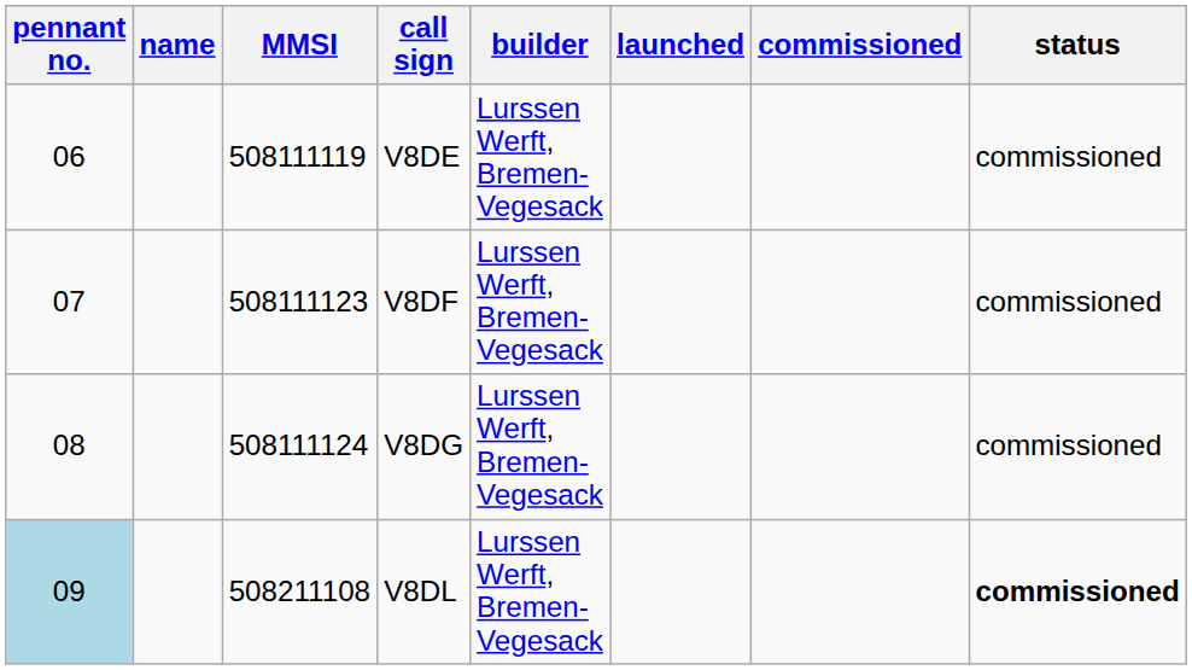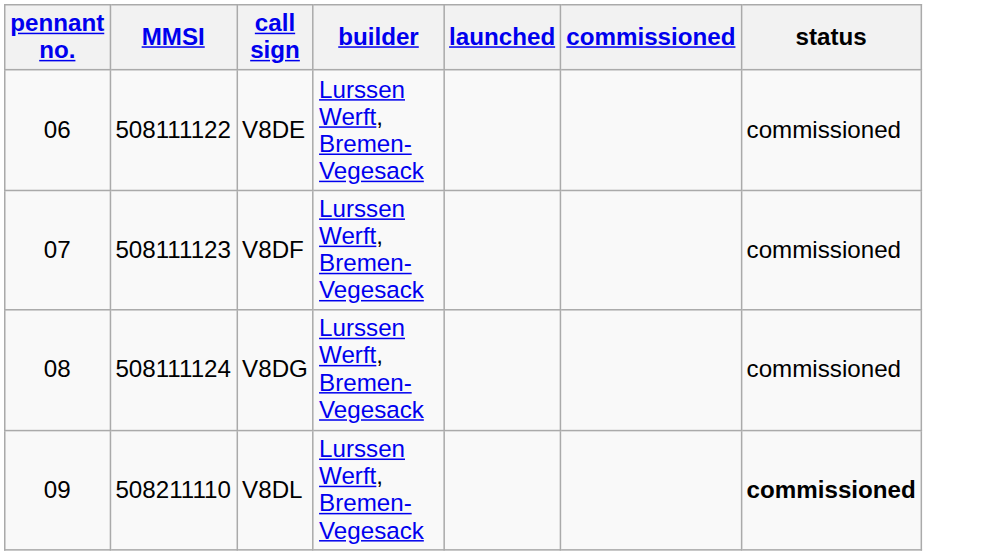- column: name
V8DE | MMSI: 508111119 -> 508111122
V8DL | pennant no.: lightblue background -> no background
V8DL | MMSI: 508211108 -> 508211110
